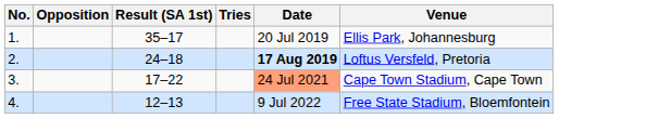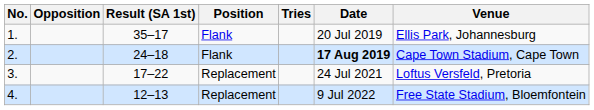+ column: Position | Flank | Flank | Replacement | Replacement
2. | Venue: Loftus Versfeld, Pretoria -> Cape Town Stadium, Cape Town
3. | Date: lightsalmon background -> no background
3. | Venue: Cape Town Stadium, Cape Town -> Loftus Versfeld, Pretoria
